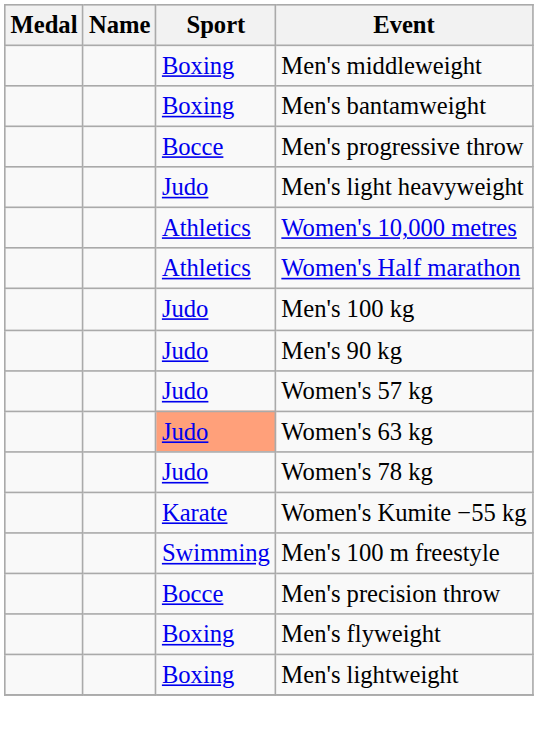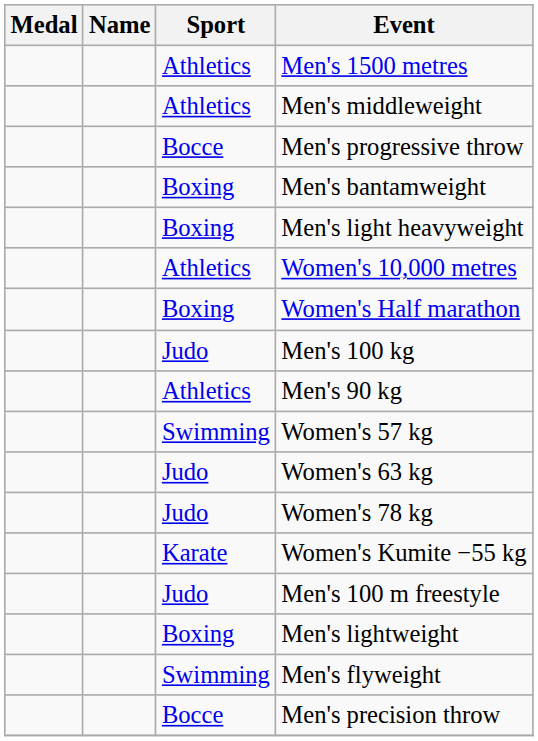+ row: Athletics | Men's 1500 metres
Men's middleweight | Sport: Boxing -> Athletics
rows swapped: Men's progressive throw <-> Men's bantamweight
Men's light heavyweight | Sport: Judo -> Boxing
Women's Half marathon | Sport: Athletics -> Boxing
Men's 90 kg | Sport: Judo -> Athletics
Women's 57 kg | Sport: Judo -> Swimming
Women's 63 kg | Sport: lightsalmon background -> no background
Men's 100 m freestyle | Sport: Swimming -> Judo
rows swapped: Men's precision throw <-> Men's lightweight
Men's flyweight | Sport: Boxing -> Swimming
